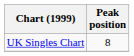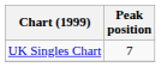UK Singles Chart | Peak position: 8 -> 7
